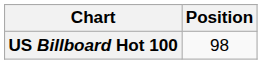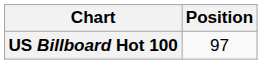US Billboard Hot 100 | Position: 98 -> 97
